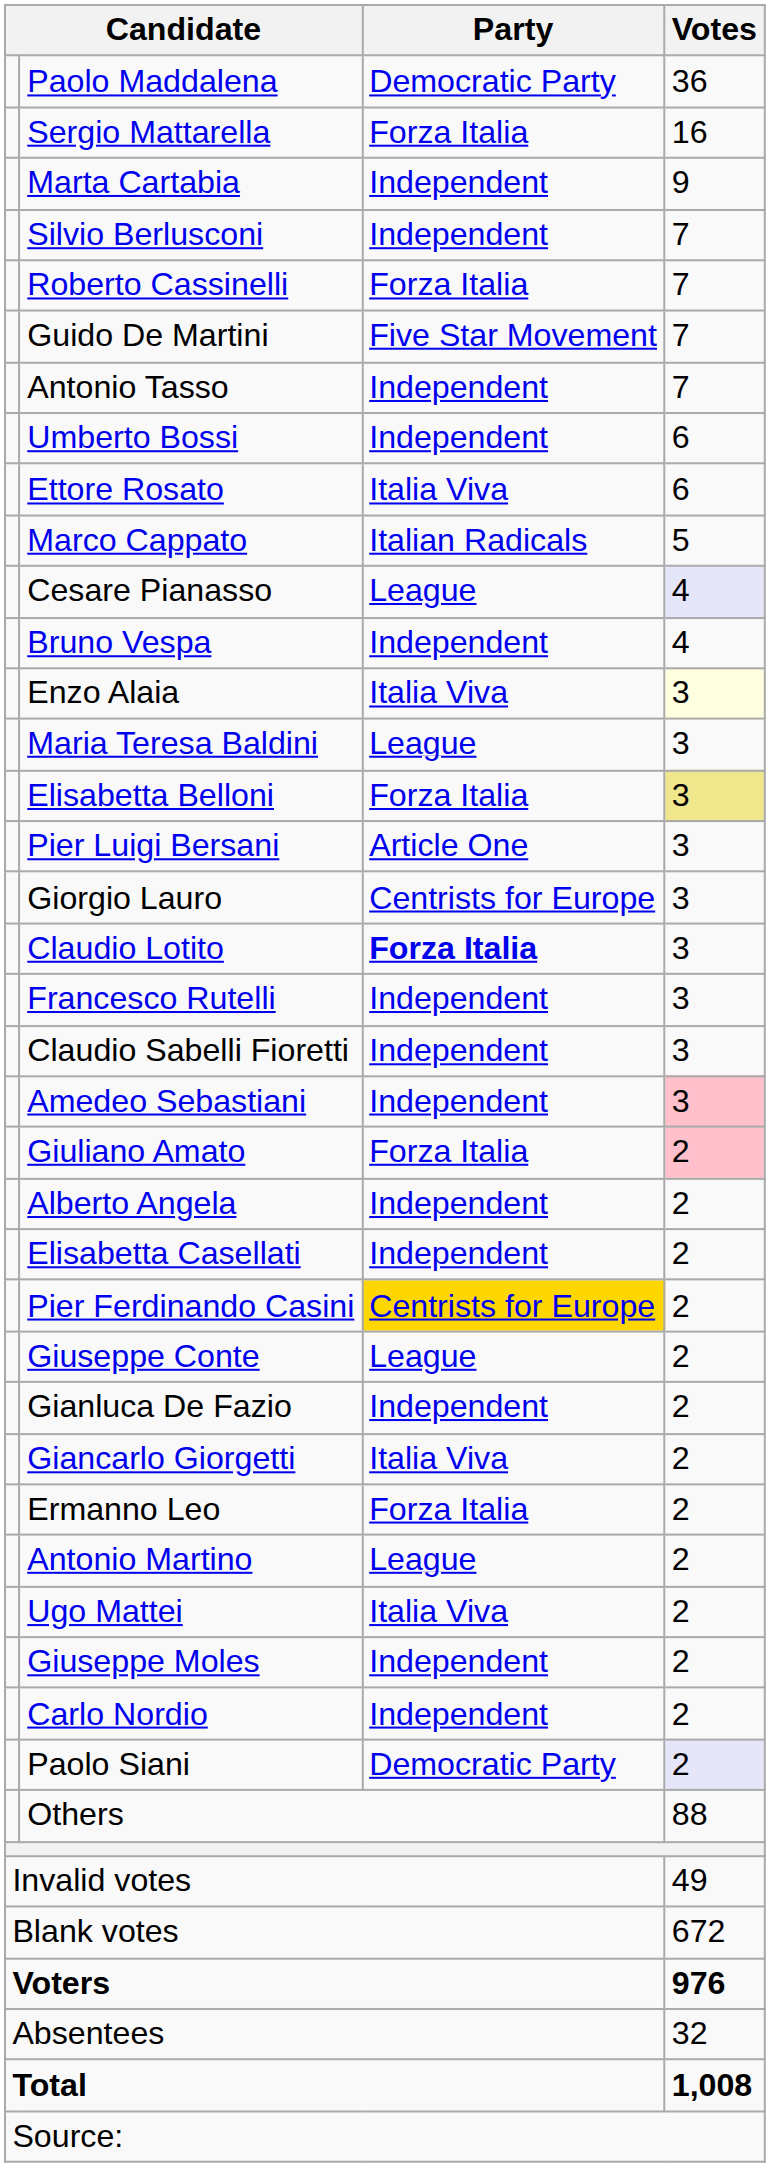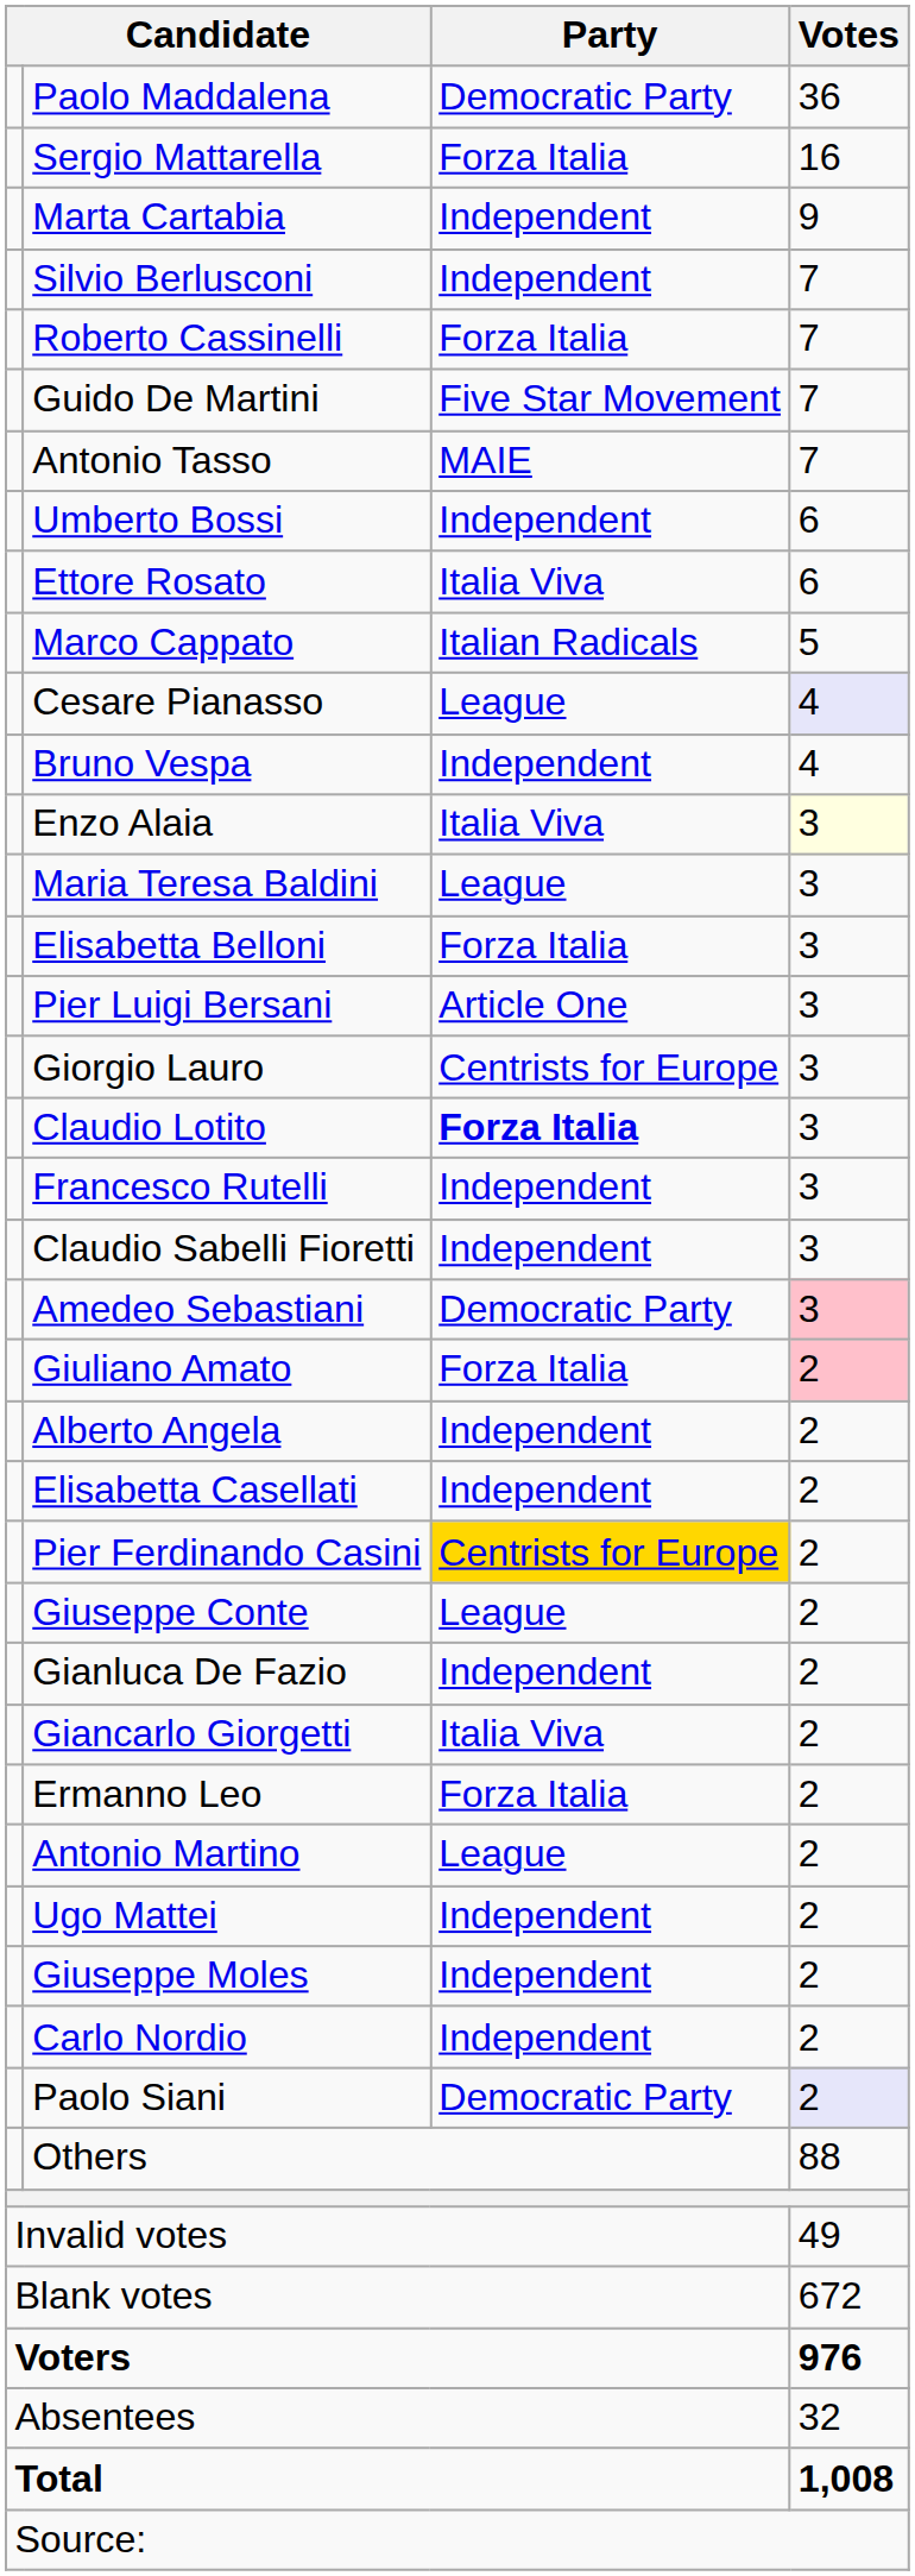Antonio Tasso | Party: Independent -> MAIE
Elisabetta Belloni | Votes: khaki background -> no background
Amedeo Sebastiani | Party: Independent -> Democratic Party
Ugo Mattei | Party: Italia Viva -> Independent
